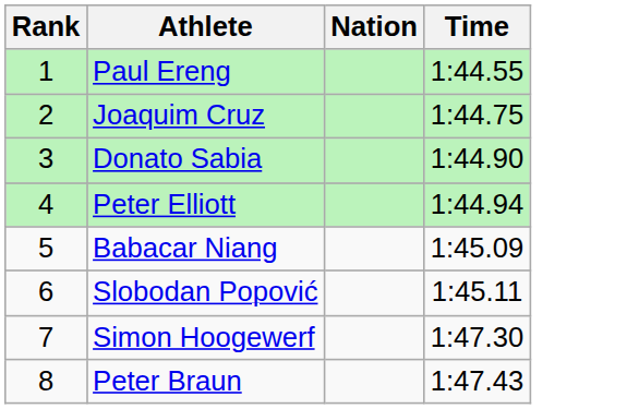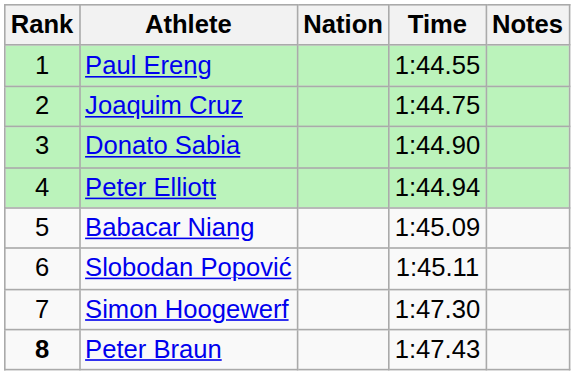+ column: Notes
Peter Braun | Rank: normal -> bold
